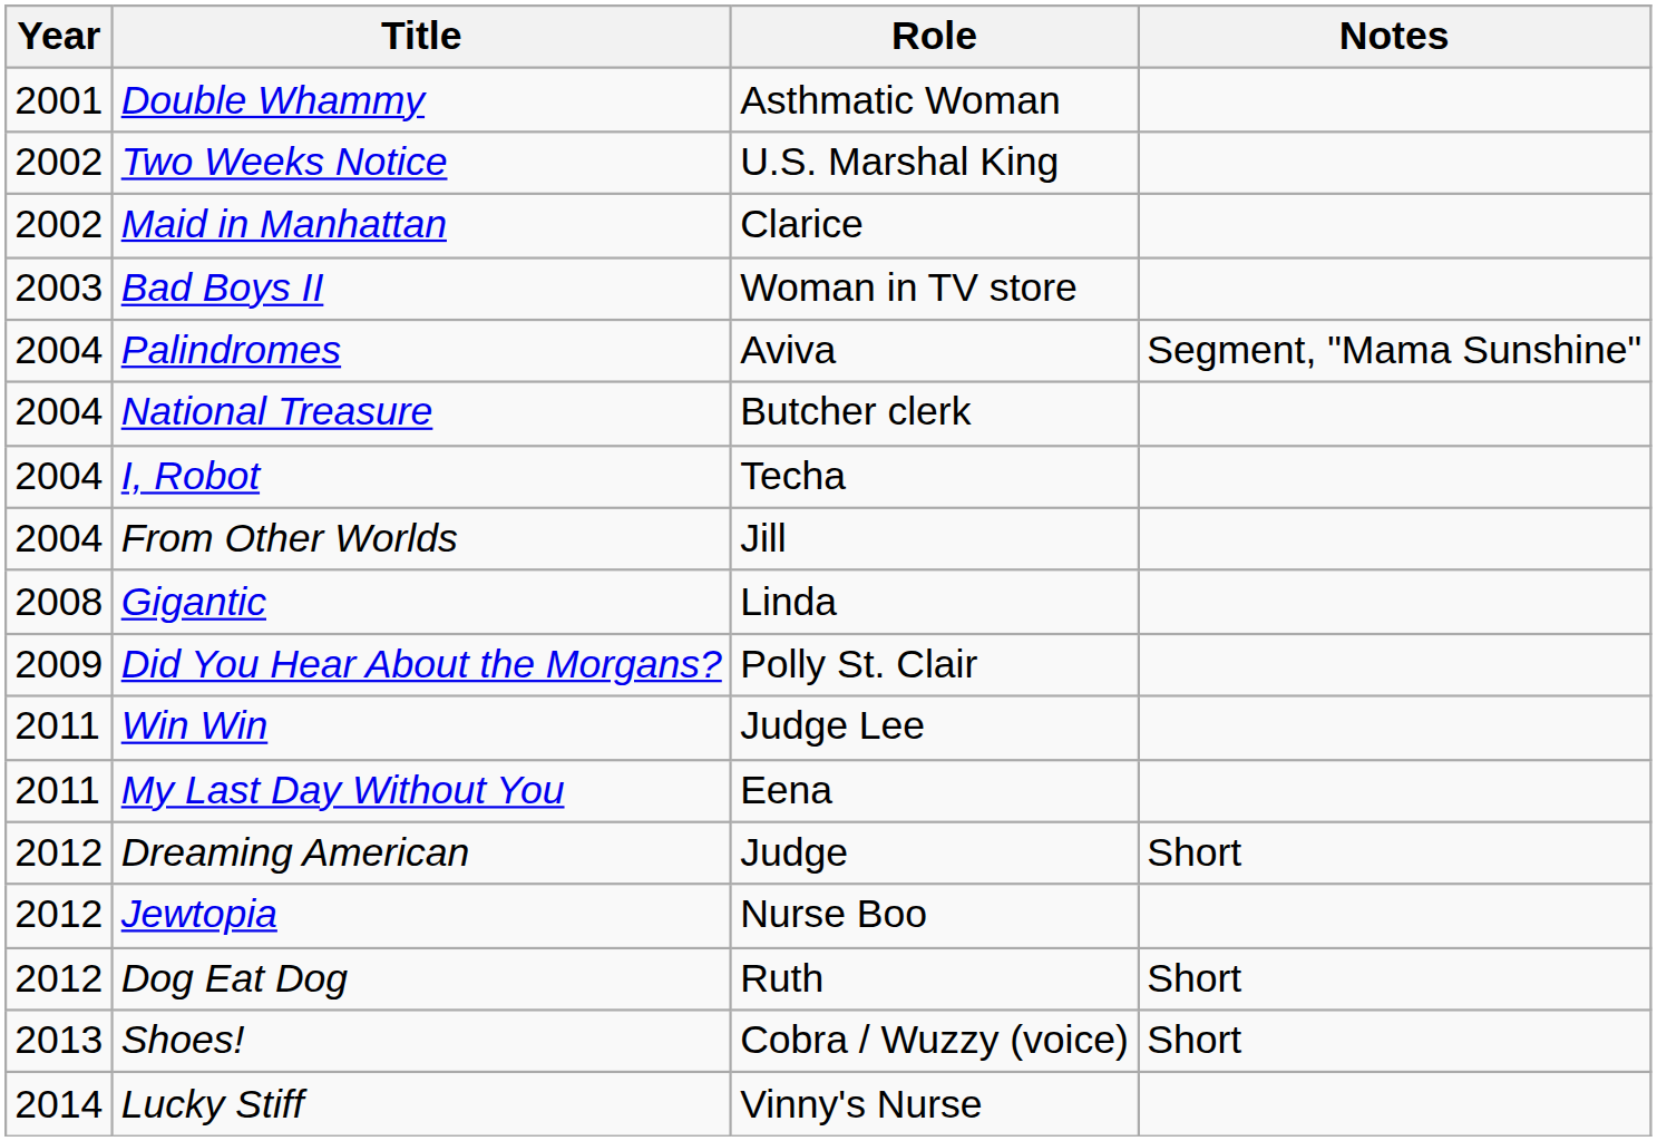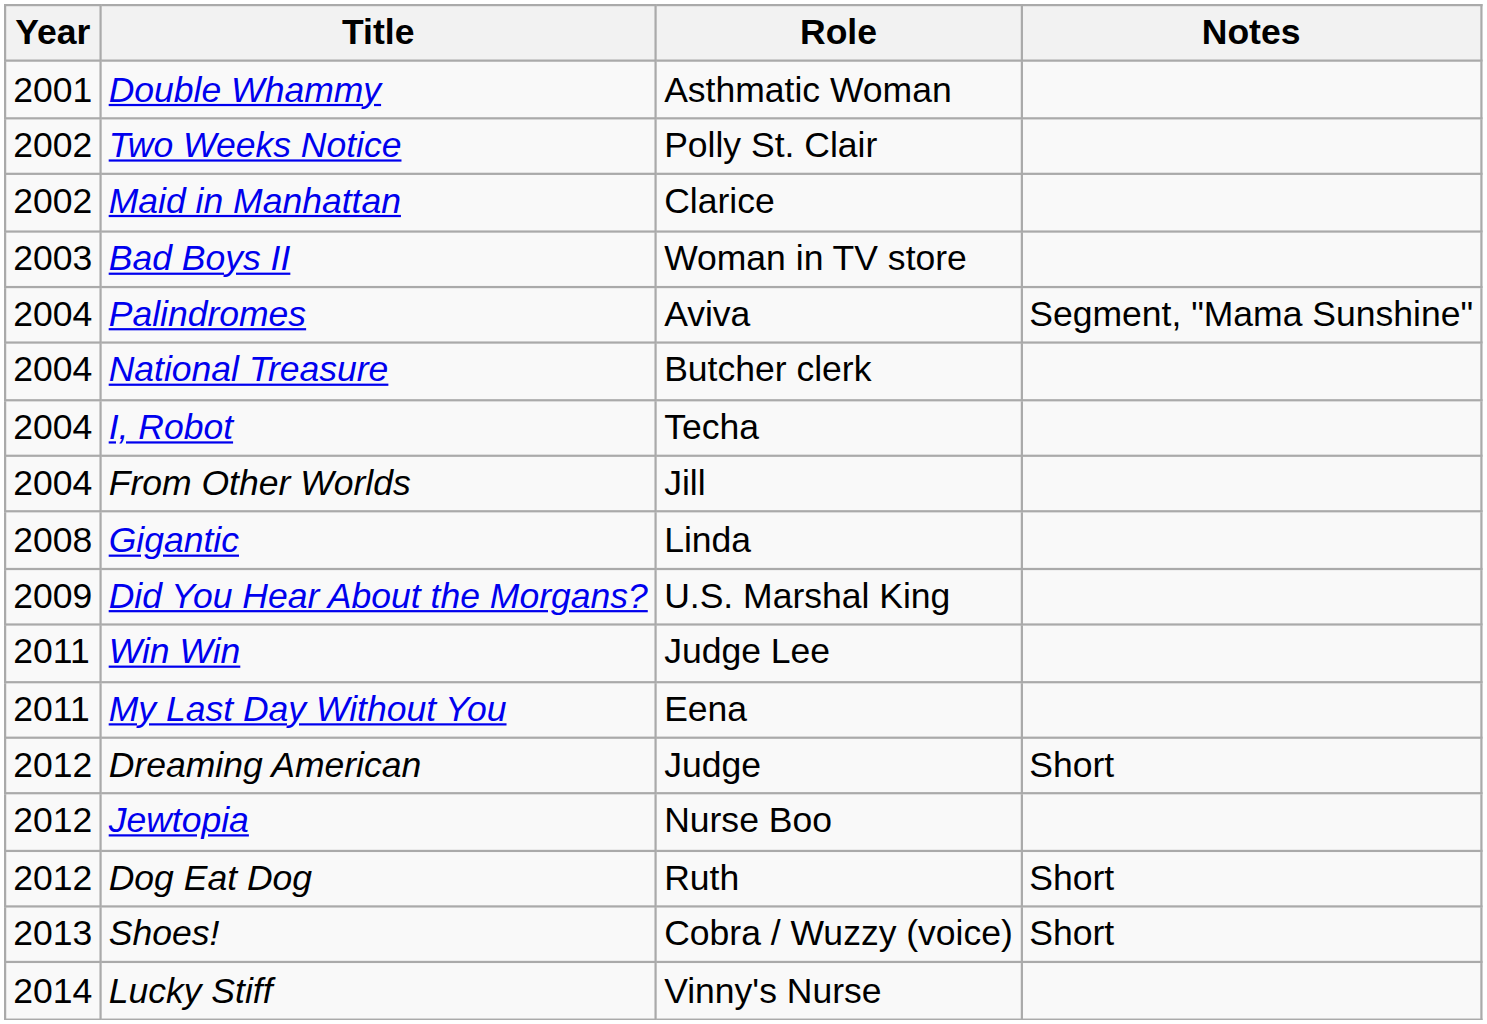Two Weeks Notice | Role: U.S. Marshal King -> Polly St. Clair
Did You Hear About the Morgans? | Role: Polly St. Clair -> U.S. Marshal King
